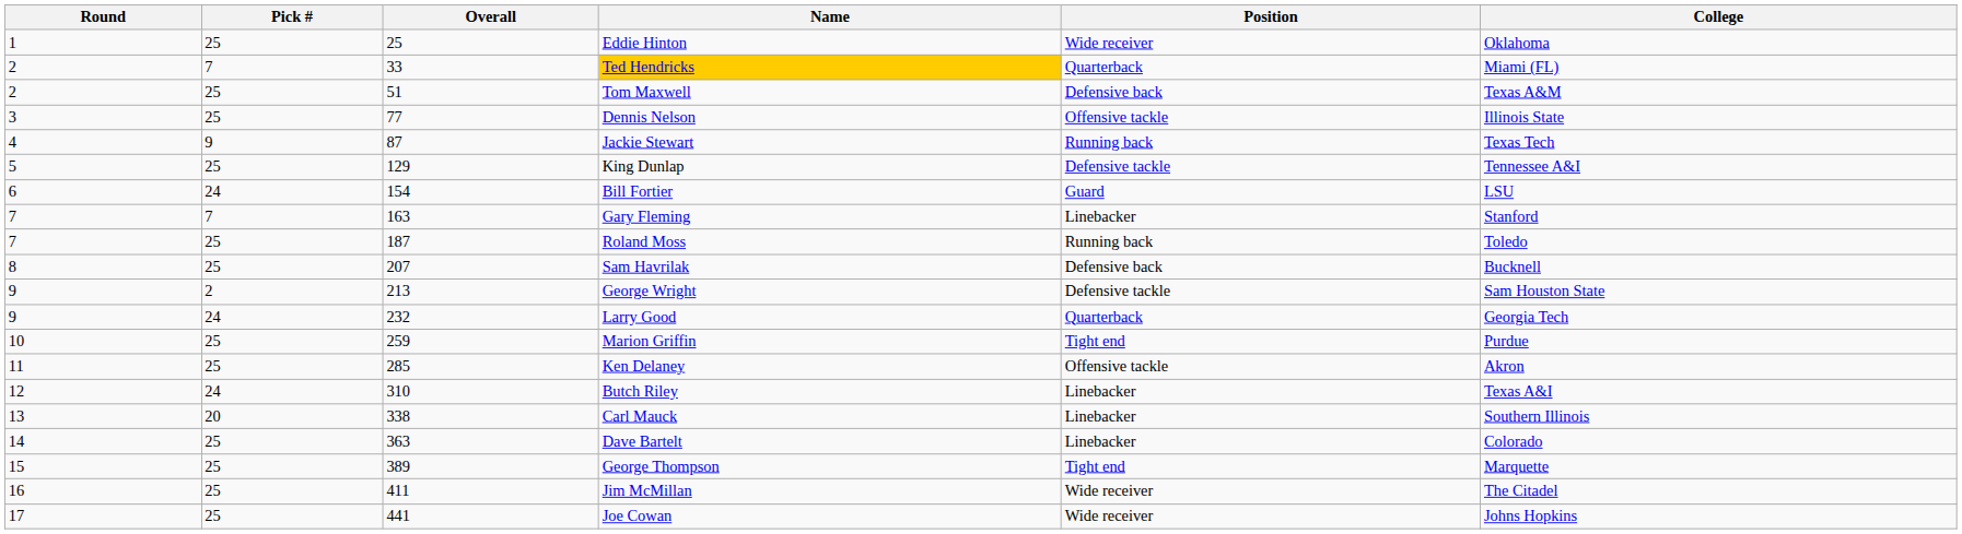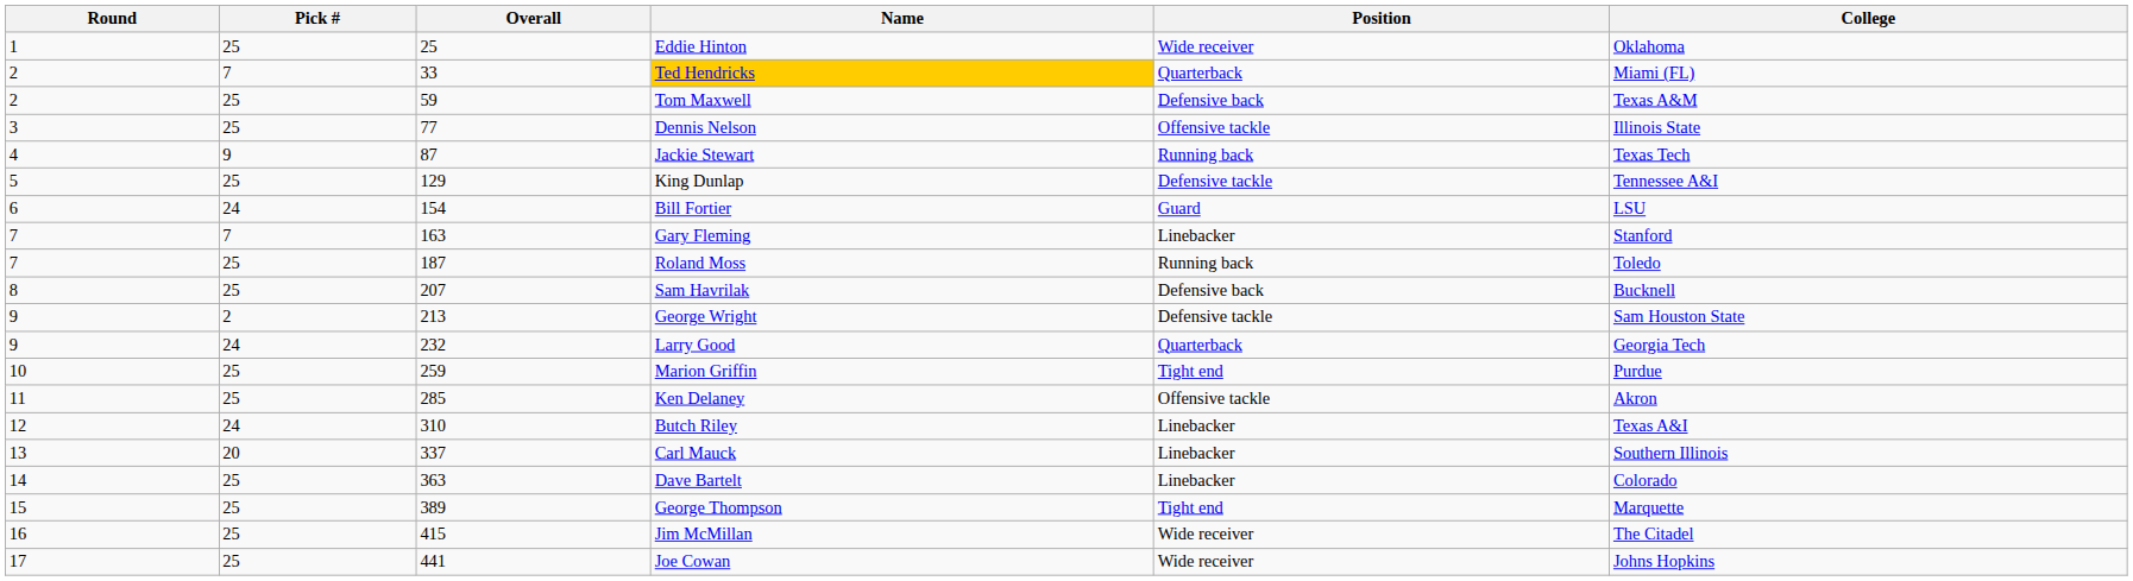Tom Maxwell | Overall: 51 -> 59
Carl Mauck | Overall: 338 -> 337
Jim McMillan | Overall: 411 -> 415
